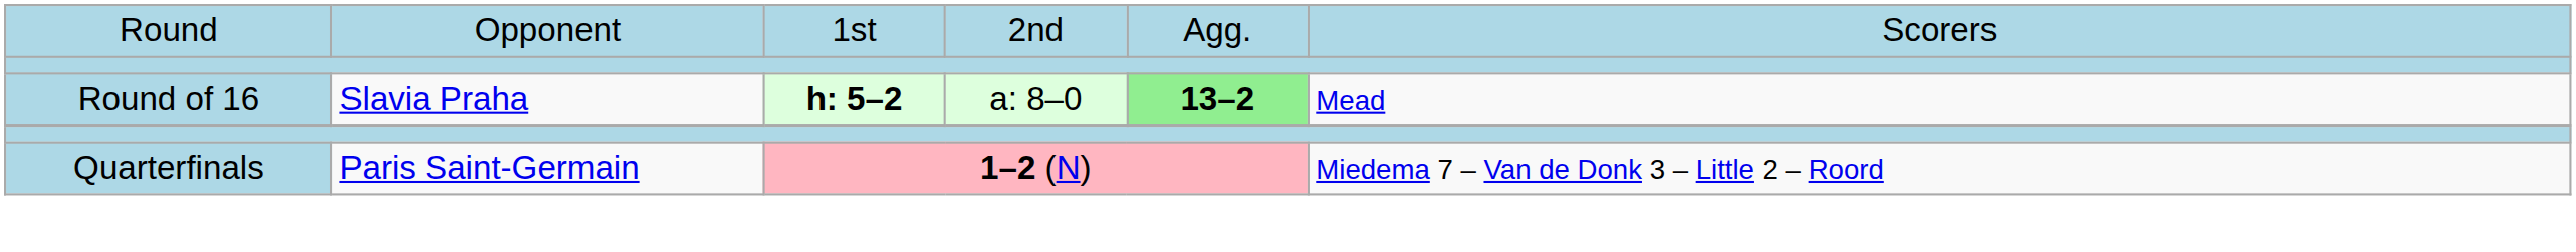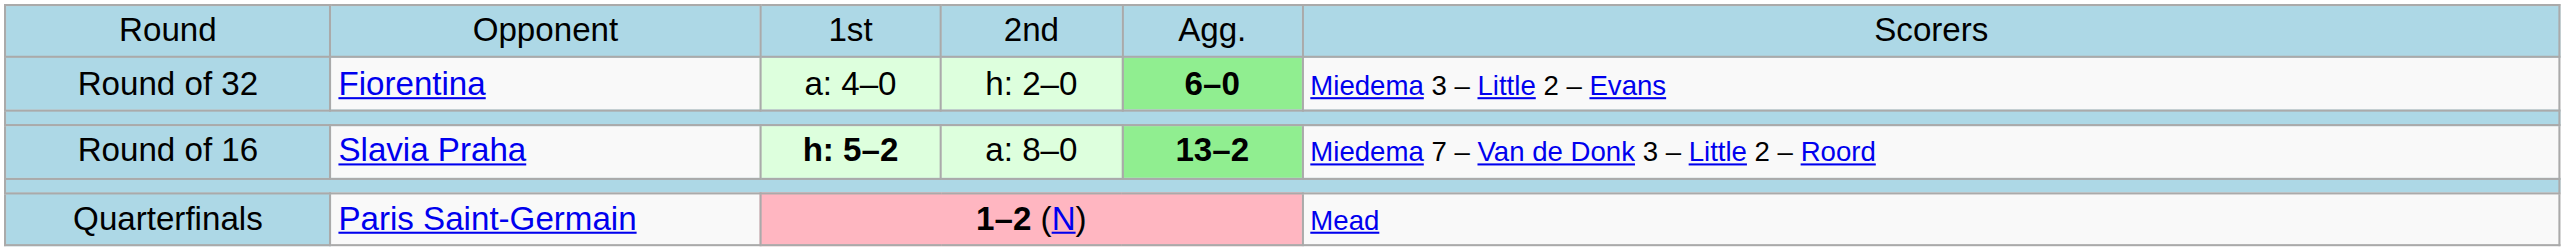+ row: Round of 32 | Fiorentina | a: 4–0 | h: 2–0 | 6–0 | Miedema 3 – Little 2 – Evans
Round of 16 | column 6: Mead -> Miedema 7 – Van de Donk 3 – Little 2 – Roord
Quarterfinals | column 6: Miedema 7 – Van de Donk 3 – Little 2 – Roord -> Mead
